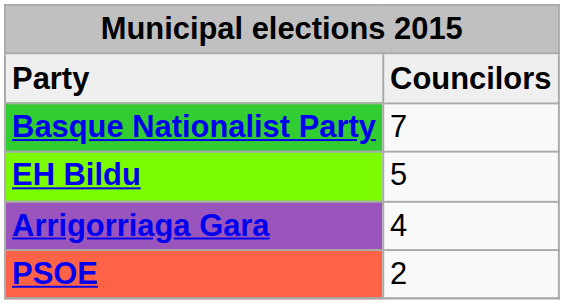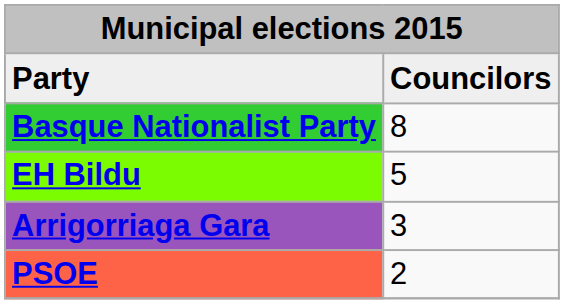Basque Nationalist Party | column 2: 7 -> 8
Arrigorriaga Gara | column 2: 4 -> 3
